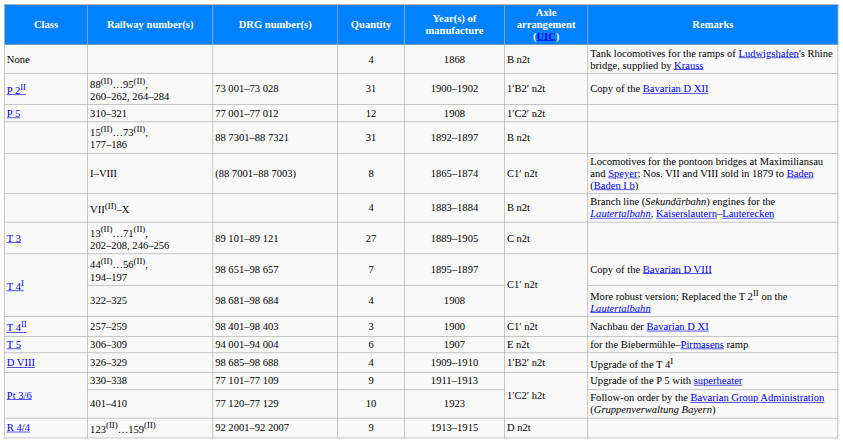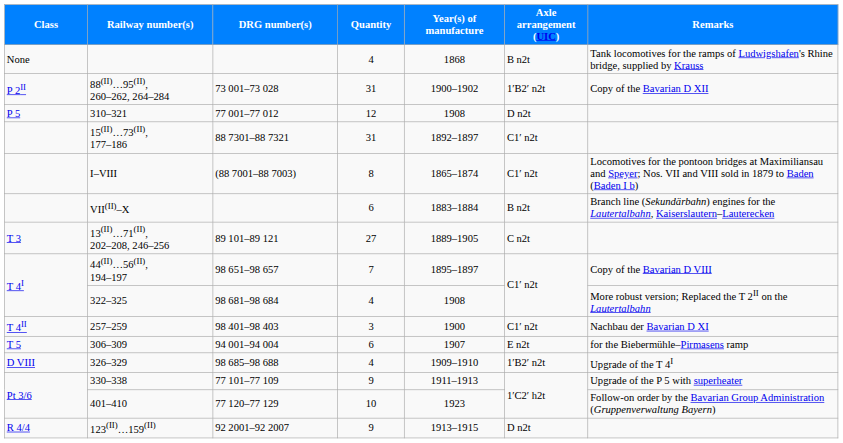310–321 | Axle arrangement (UIC): 1′C2′ n2t -> D n2t
15(II)…73(II), 177–186 | Axle arrangement (UIC): B n2t -> C1′ n2t
VII(II)–X | Quantity: 4 -> 6
